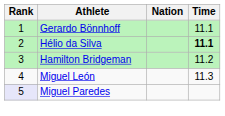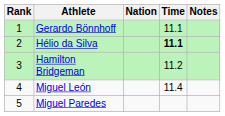+ column: Notes
Miguel León | Time: 11.3 -> 11.4
Miguel Paredes | Rank: lavender background -> no background
